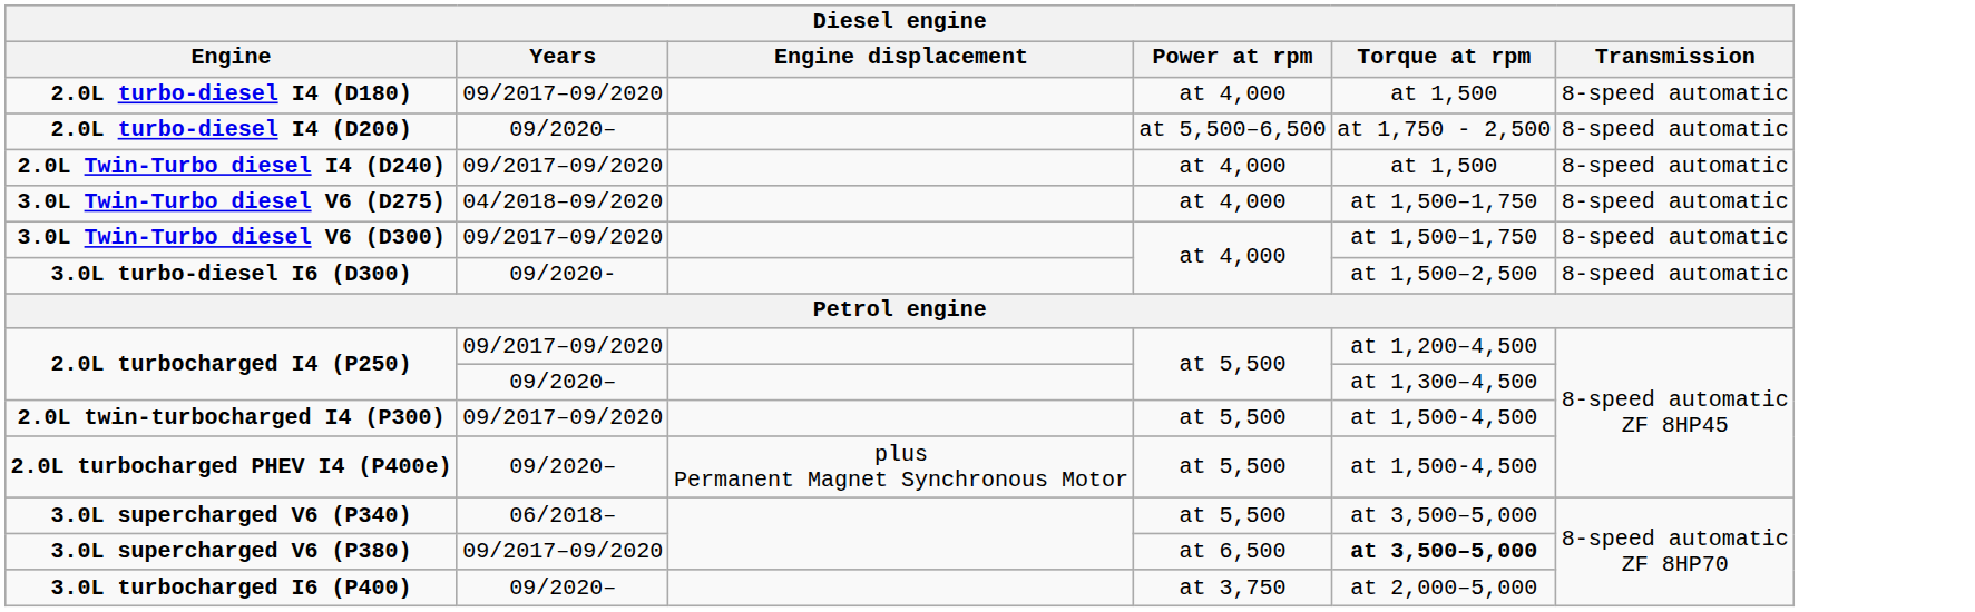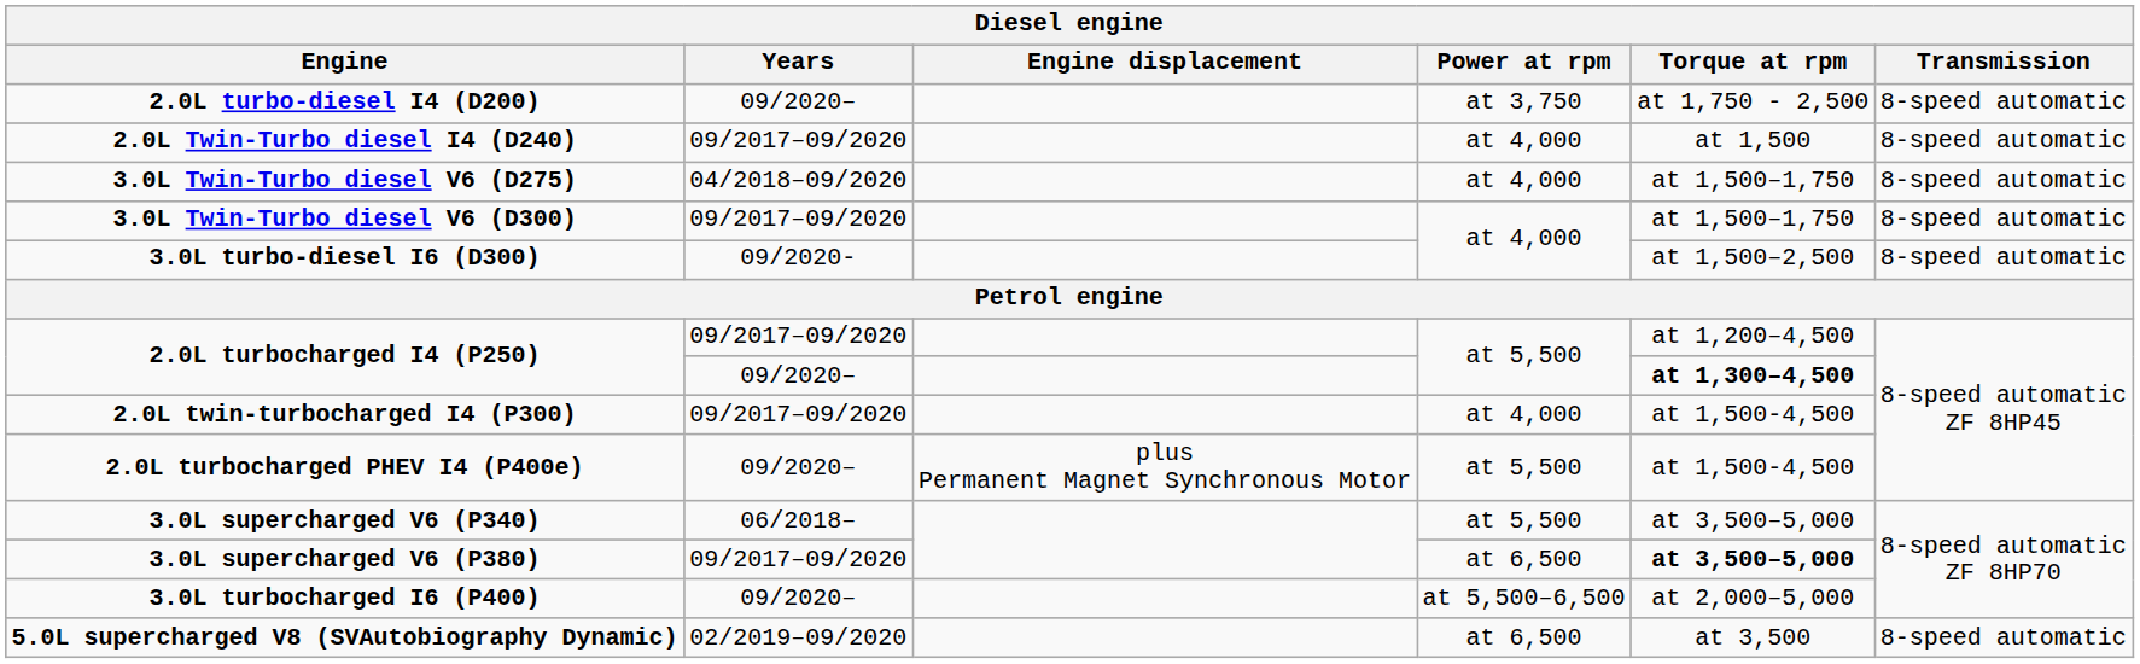- row: 2.0L turbo-diesel I4 (D180) | 09/2017–09/2020 | at 4,000 | at 1,500 | 8-speed automatic
2.0L turbo-diesel I4 (D200) | Power at rpm: at 5,500–6,500 -> at 3,750
2.0L turbocharged I4 (P250) / 09/2020– | Torque at rpm: normal -> bold
2.0L twin-turbocharged I4 (P300) | Power at rpm: at 5,500 -> at 4,000
3.0L turbocharged I6 (P400) | Power at rpm: at 3,750 -> at 5,500–6,500
+ row: 5.0L supercharged V8 (SVAutobiography Dynamic) | 02/2019–09/2020 | at 6,500 | at 3,500 | 8-speed automatic
